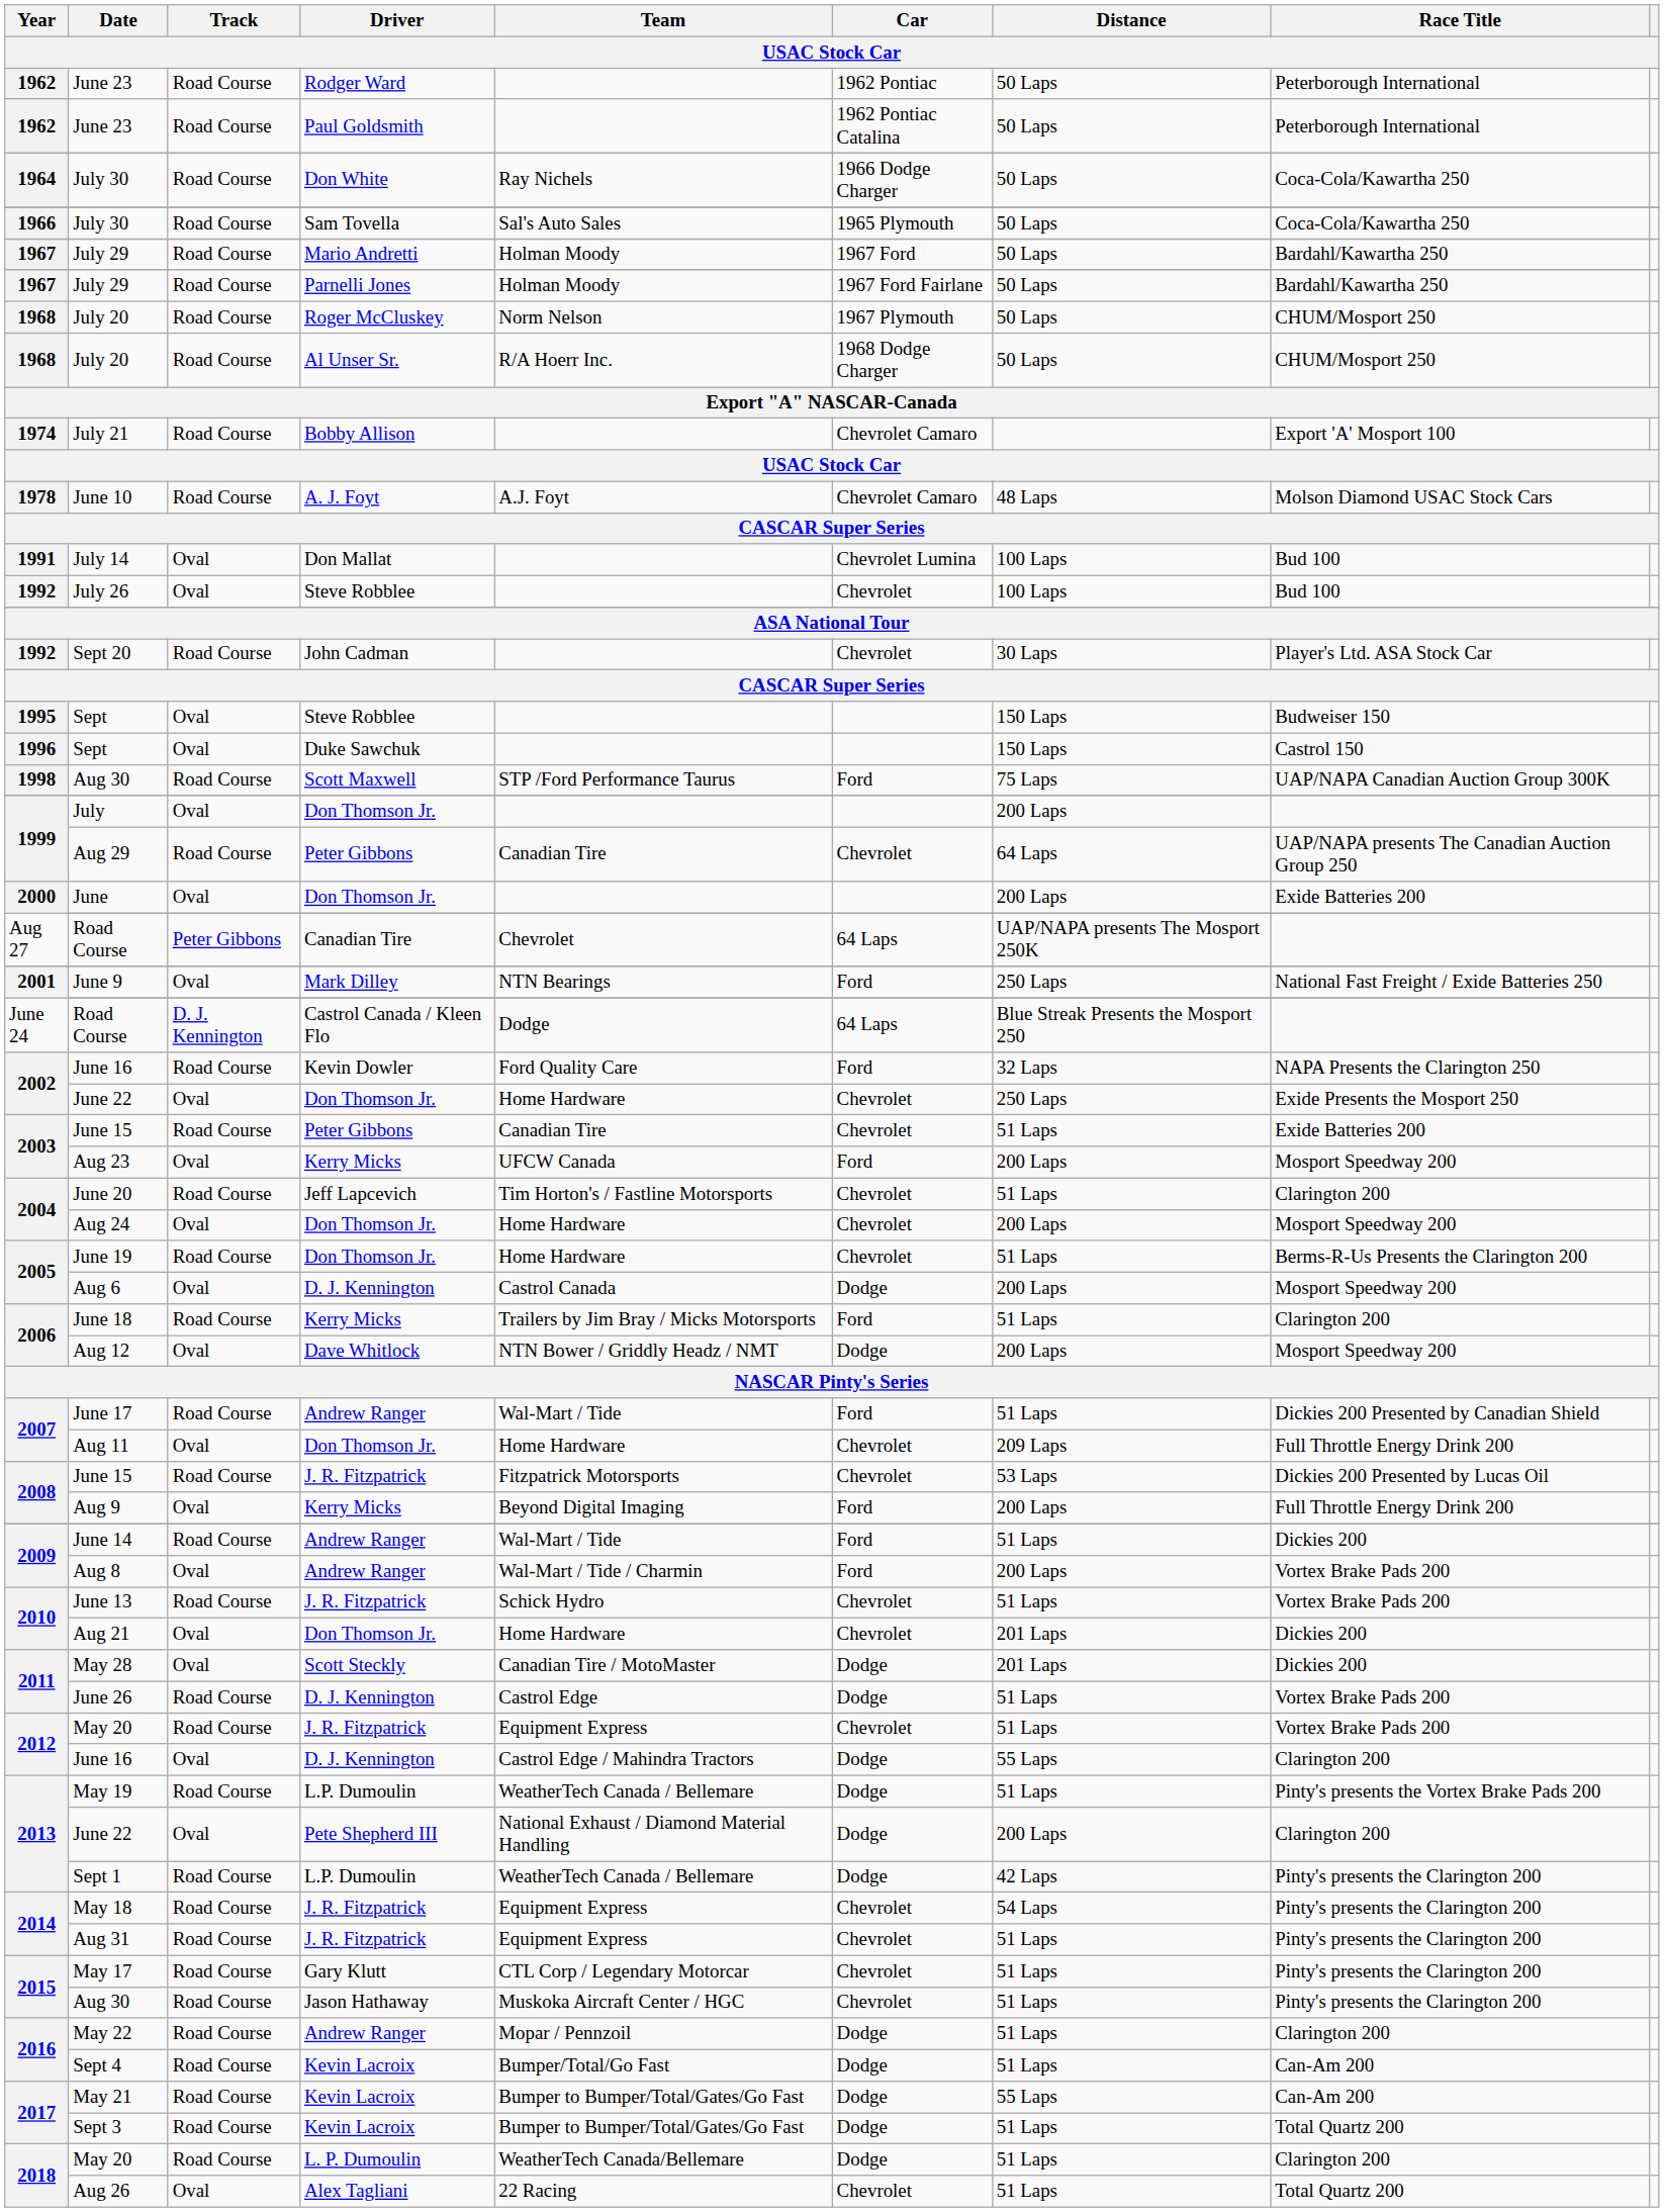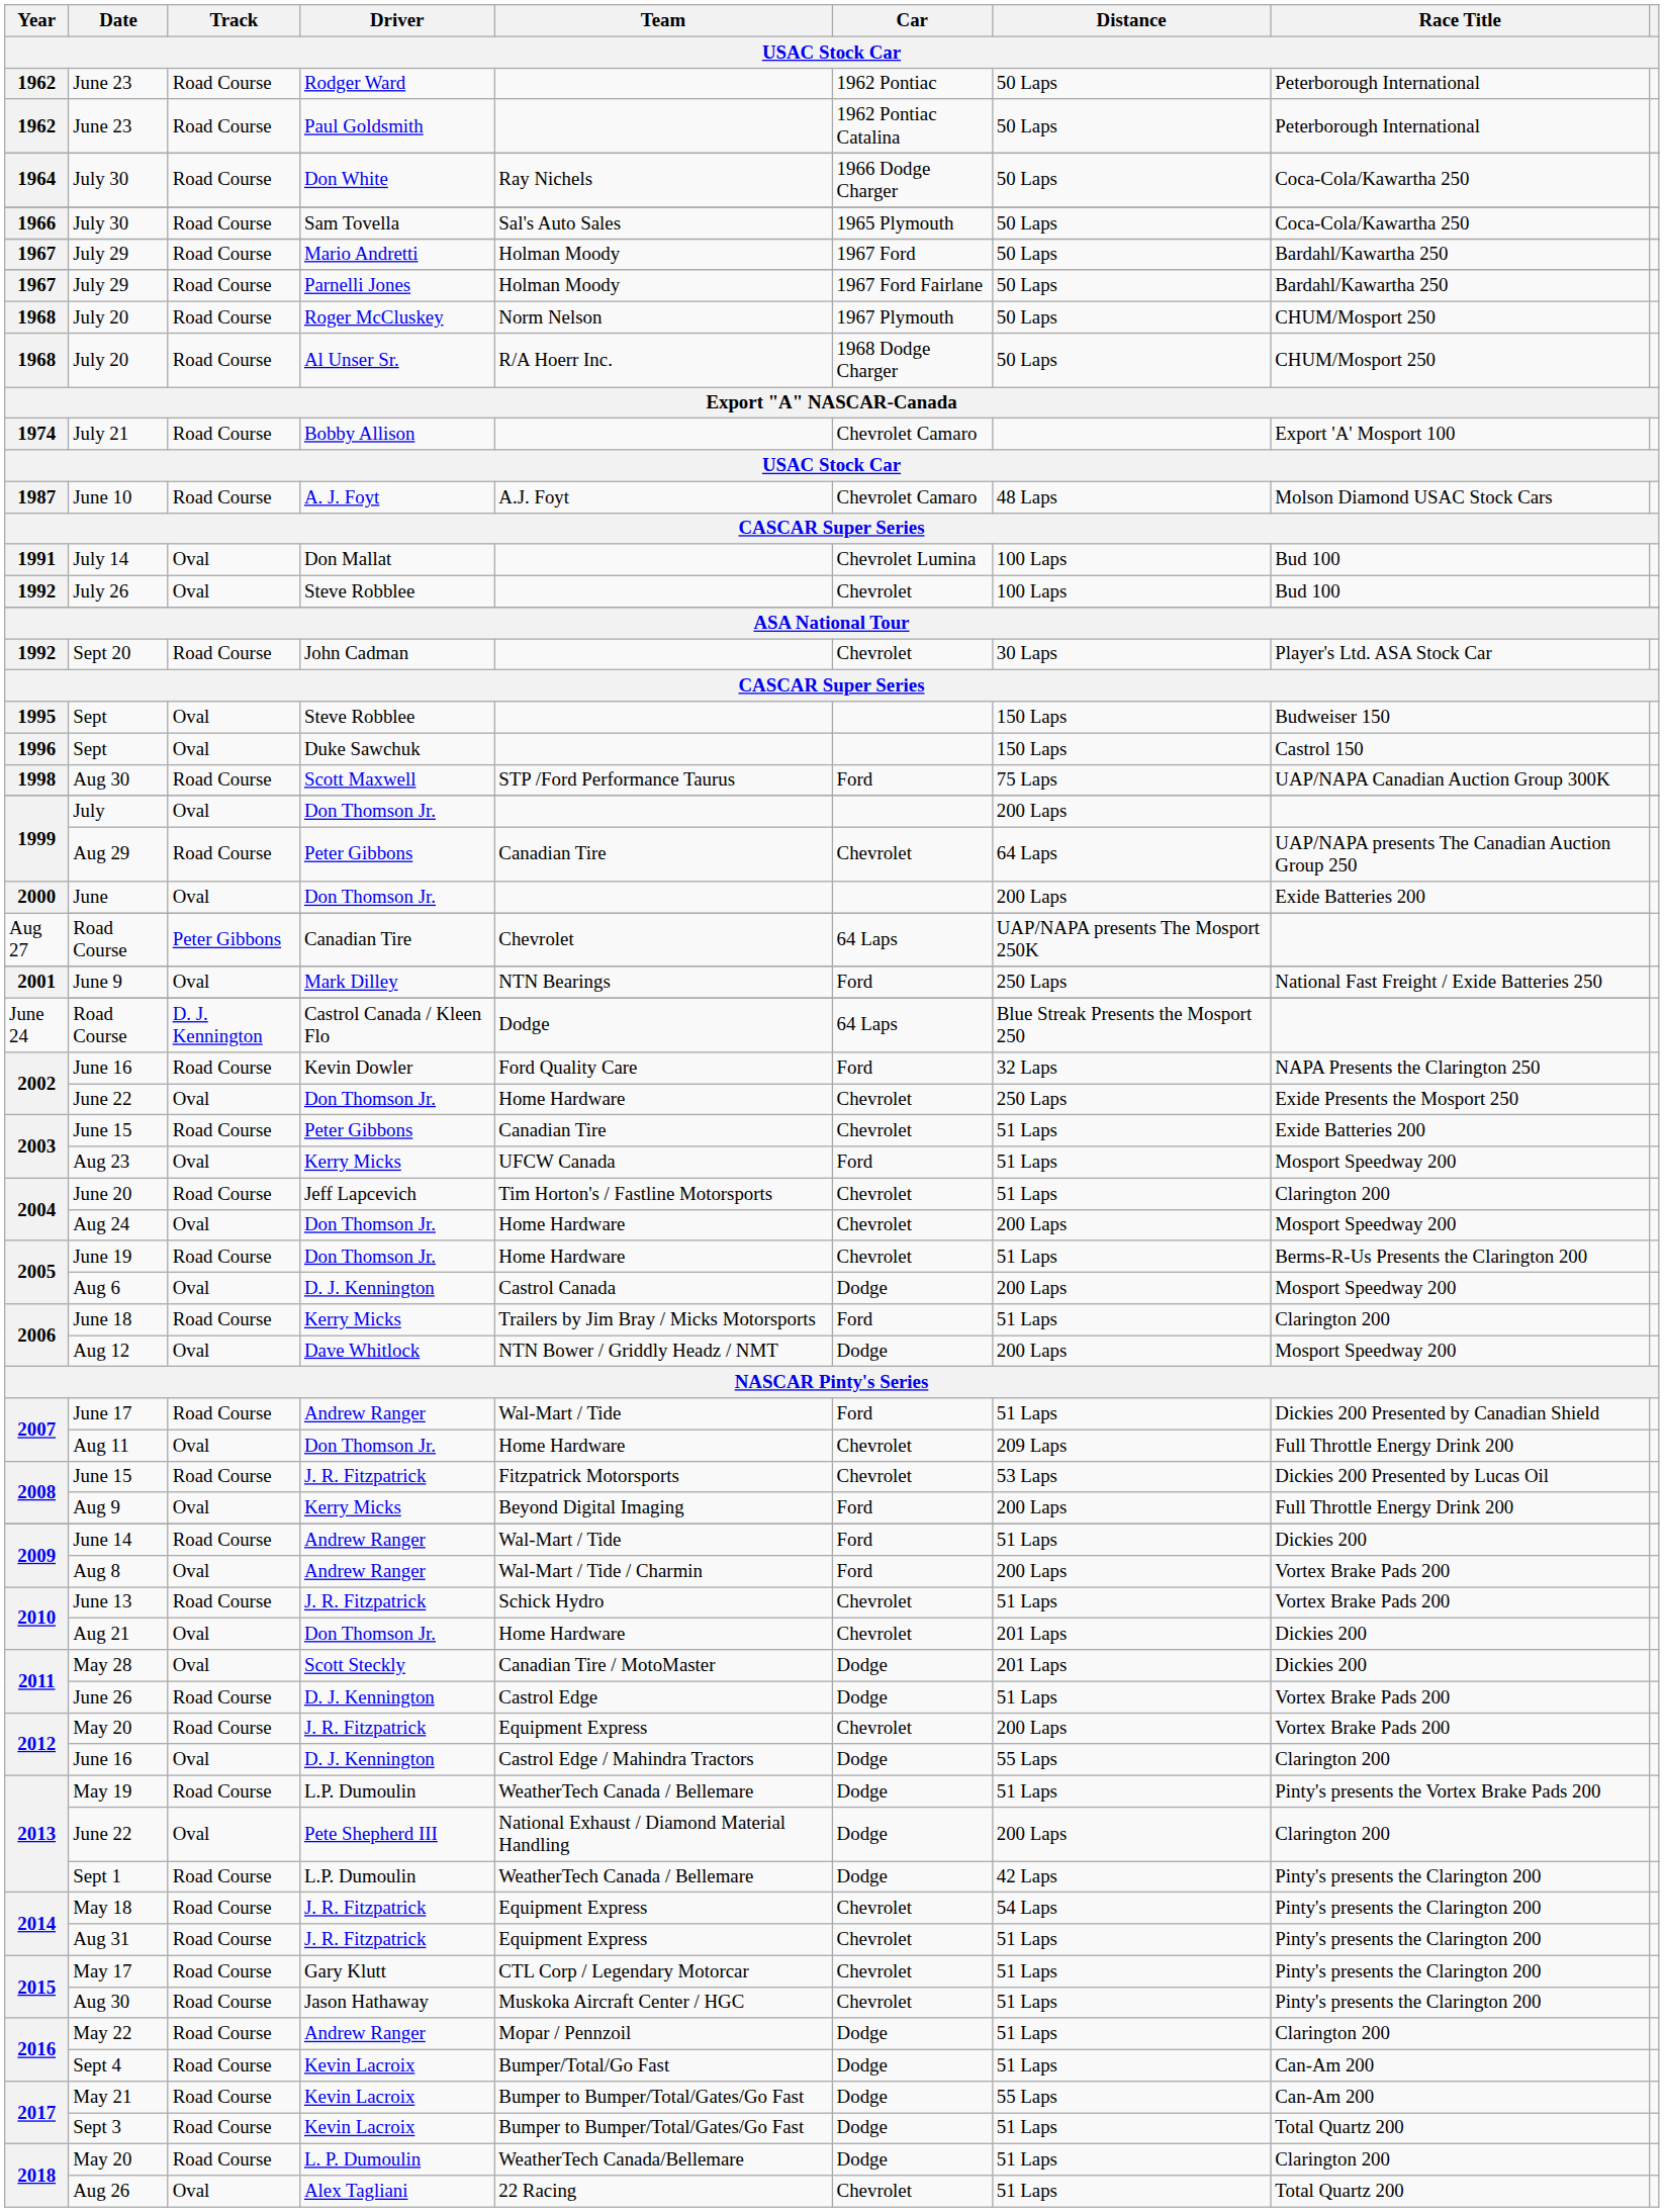June 10 | Year: 1978 -> 1987
Aug 23 | Distance: 200 Laps -> 51 Laps
May 20 / J. R. Fitzpatrick | Distance: 51 Laps -> 200 Laps
